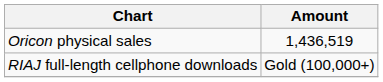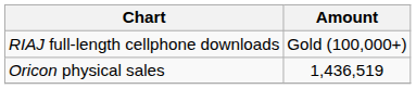rows swapped: Oricon physical sales <-> RIAJ full-length cellphone downloads
